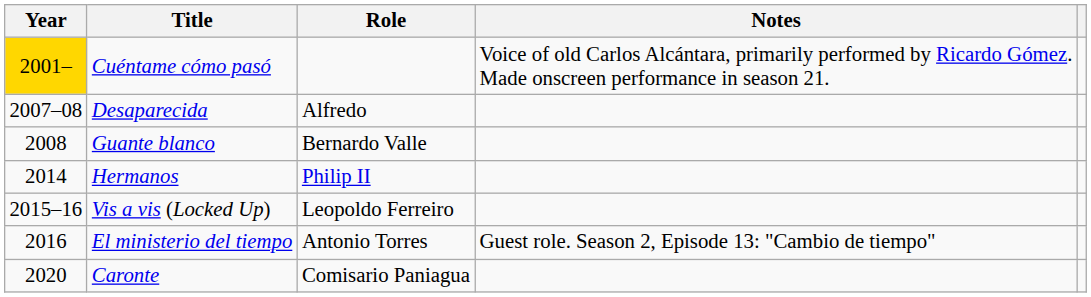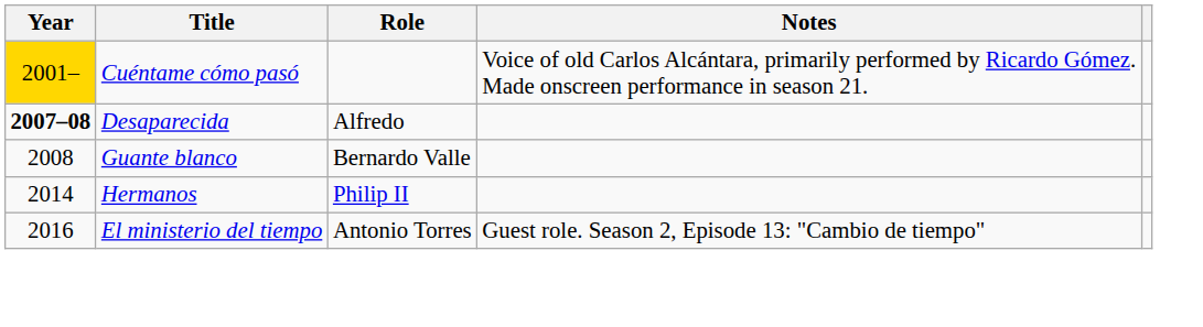Desaparecida | Year: normal -> bold
- row: 2015–16 | Vis a vis (Locked Up) | Leopoldo Ferreiro
- row: 2020 | Caronte | Comisario Paniagua
